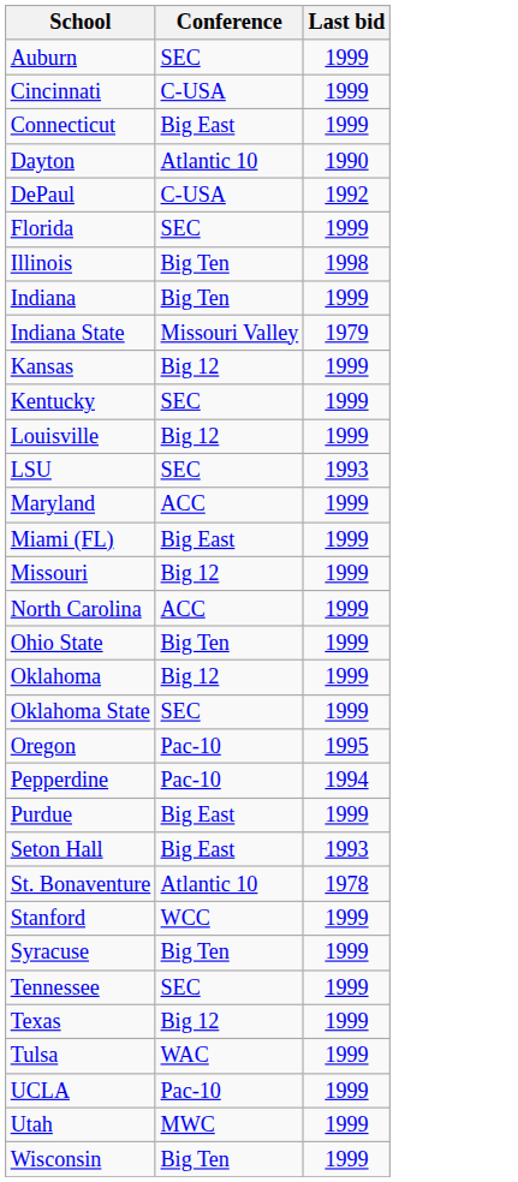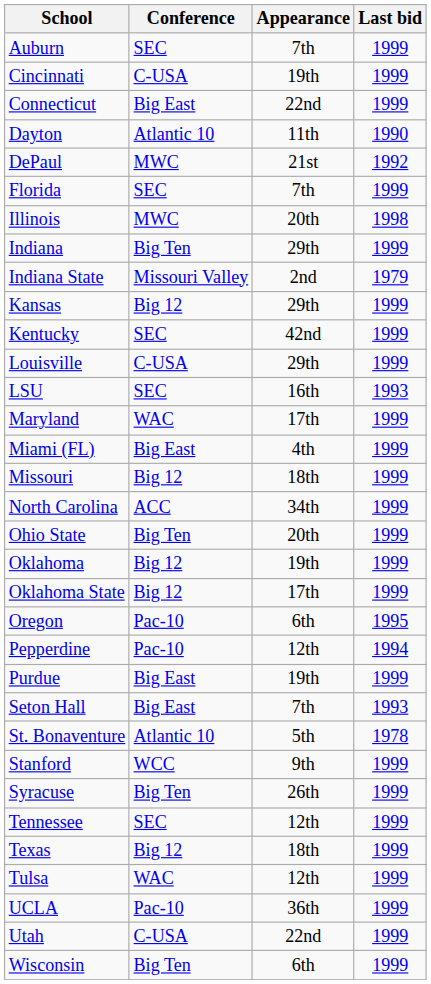+ column: Appearance | 7th | 19th | 22nd | 11th | 21st | 7th | 20th | 29th | 2nd | 29th | 42nd | 29th | 16th | 17th | 4th | 18th | 34th | 20th | 19th | 17th | 6th | 12th | 19th | 7th | 5th | 9th | 26th | 12th | 18th | 12th | 36th | 22nd | 6th
DePaul | Conference: C-USA -> MWC
Illinois | Conference: Big Ten -> MWC
Louisville | Conference: Big 12 -> C-USA
Maryland | Conference: ACC -> WAC
Oklahoma State | Conference: SEC -> Big 12
Utah | Conference: MWC -> C-USA
